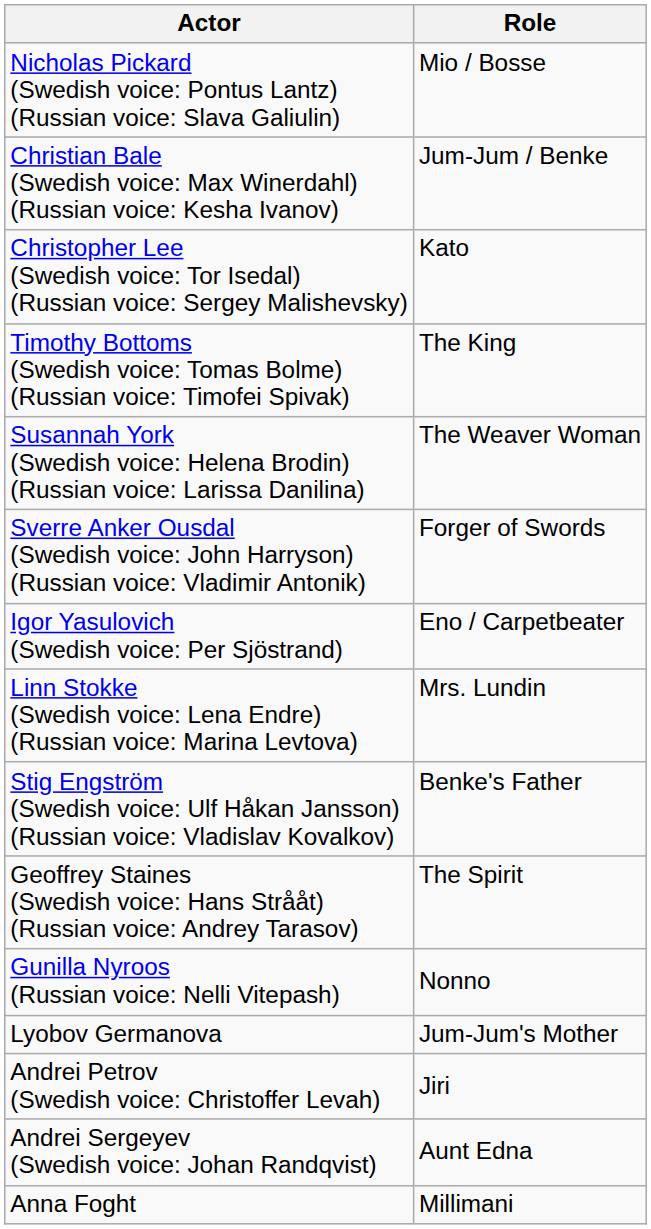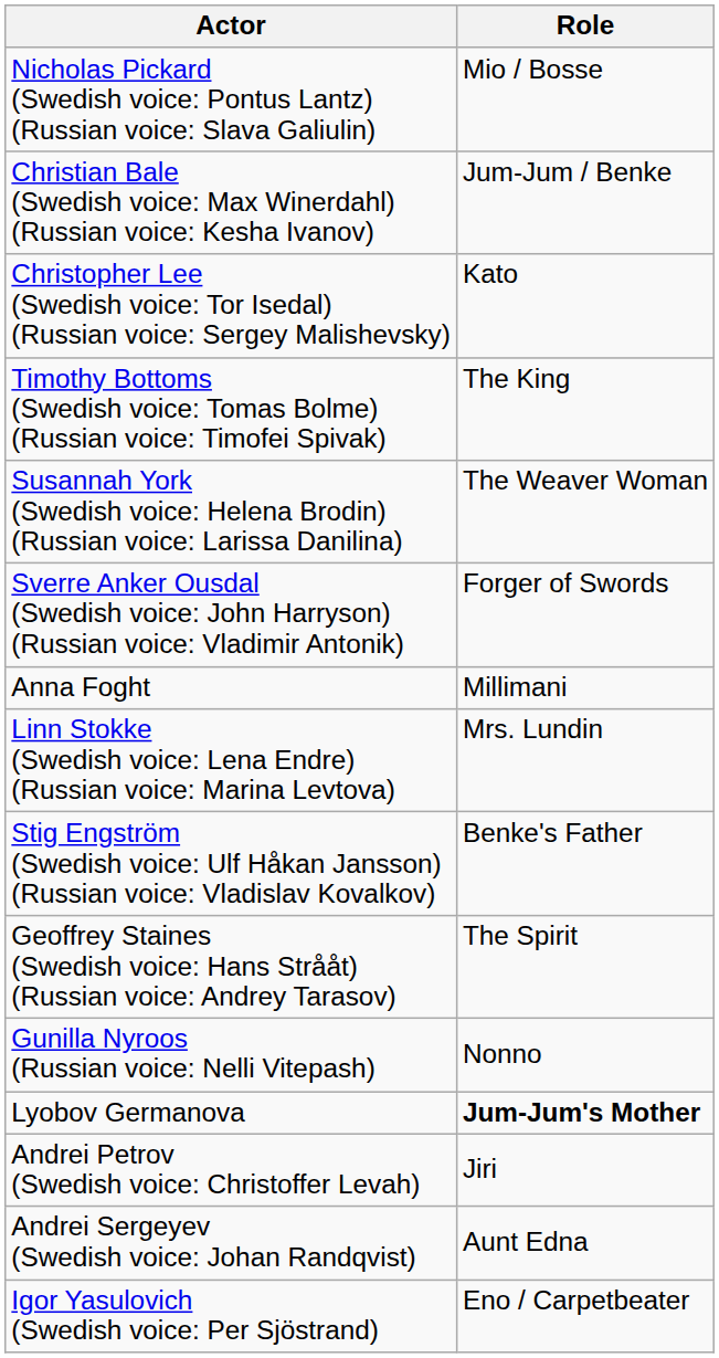rows swapped: Igor Yasulovich (Swedish voice: Per Sjöstrand) <-> Anna Foght
Lyobov Germanova | Role: normal -> bold
